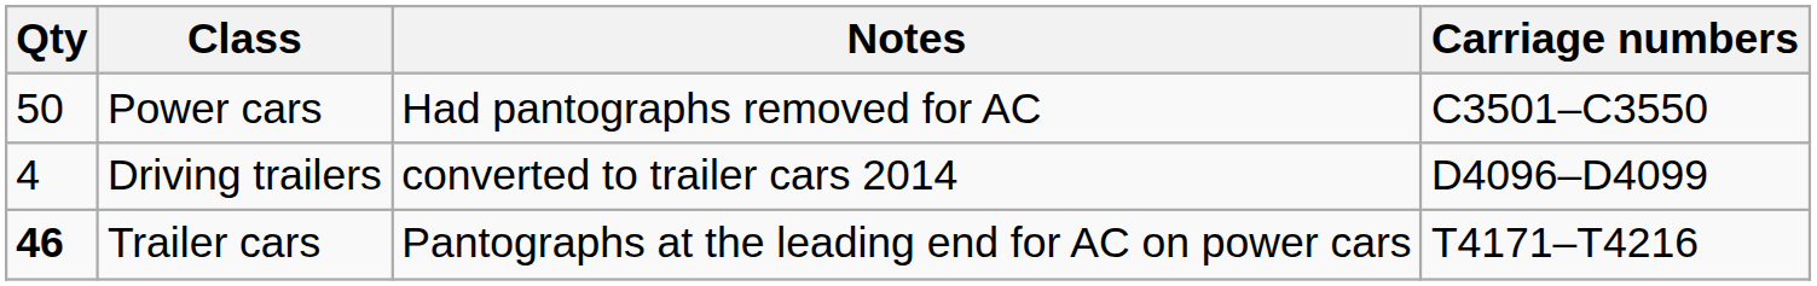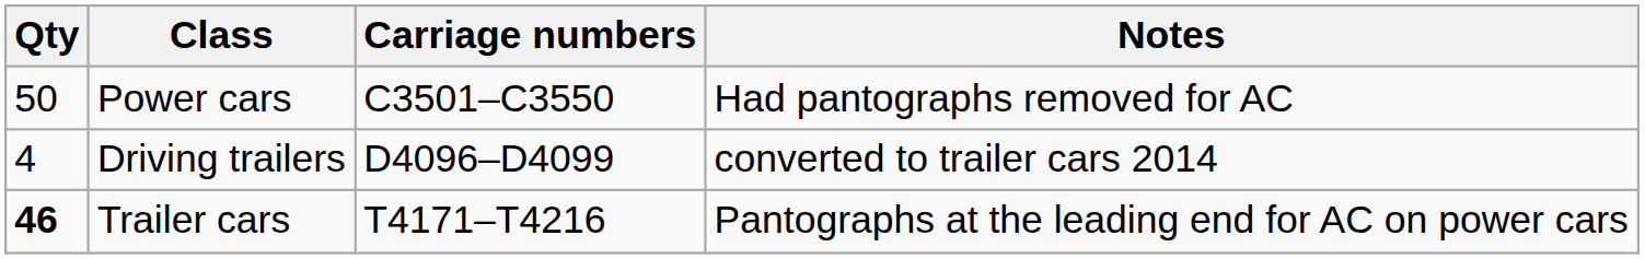columns swapped: Carriage numbers <-> Notes
